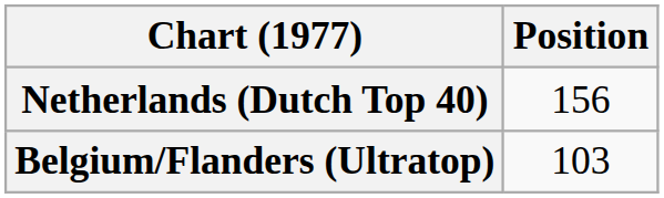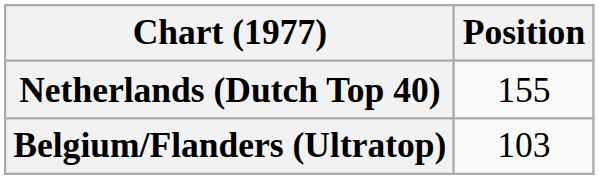Netherlands (Dutch Top 40) | Position: 156 -> 155
